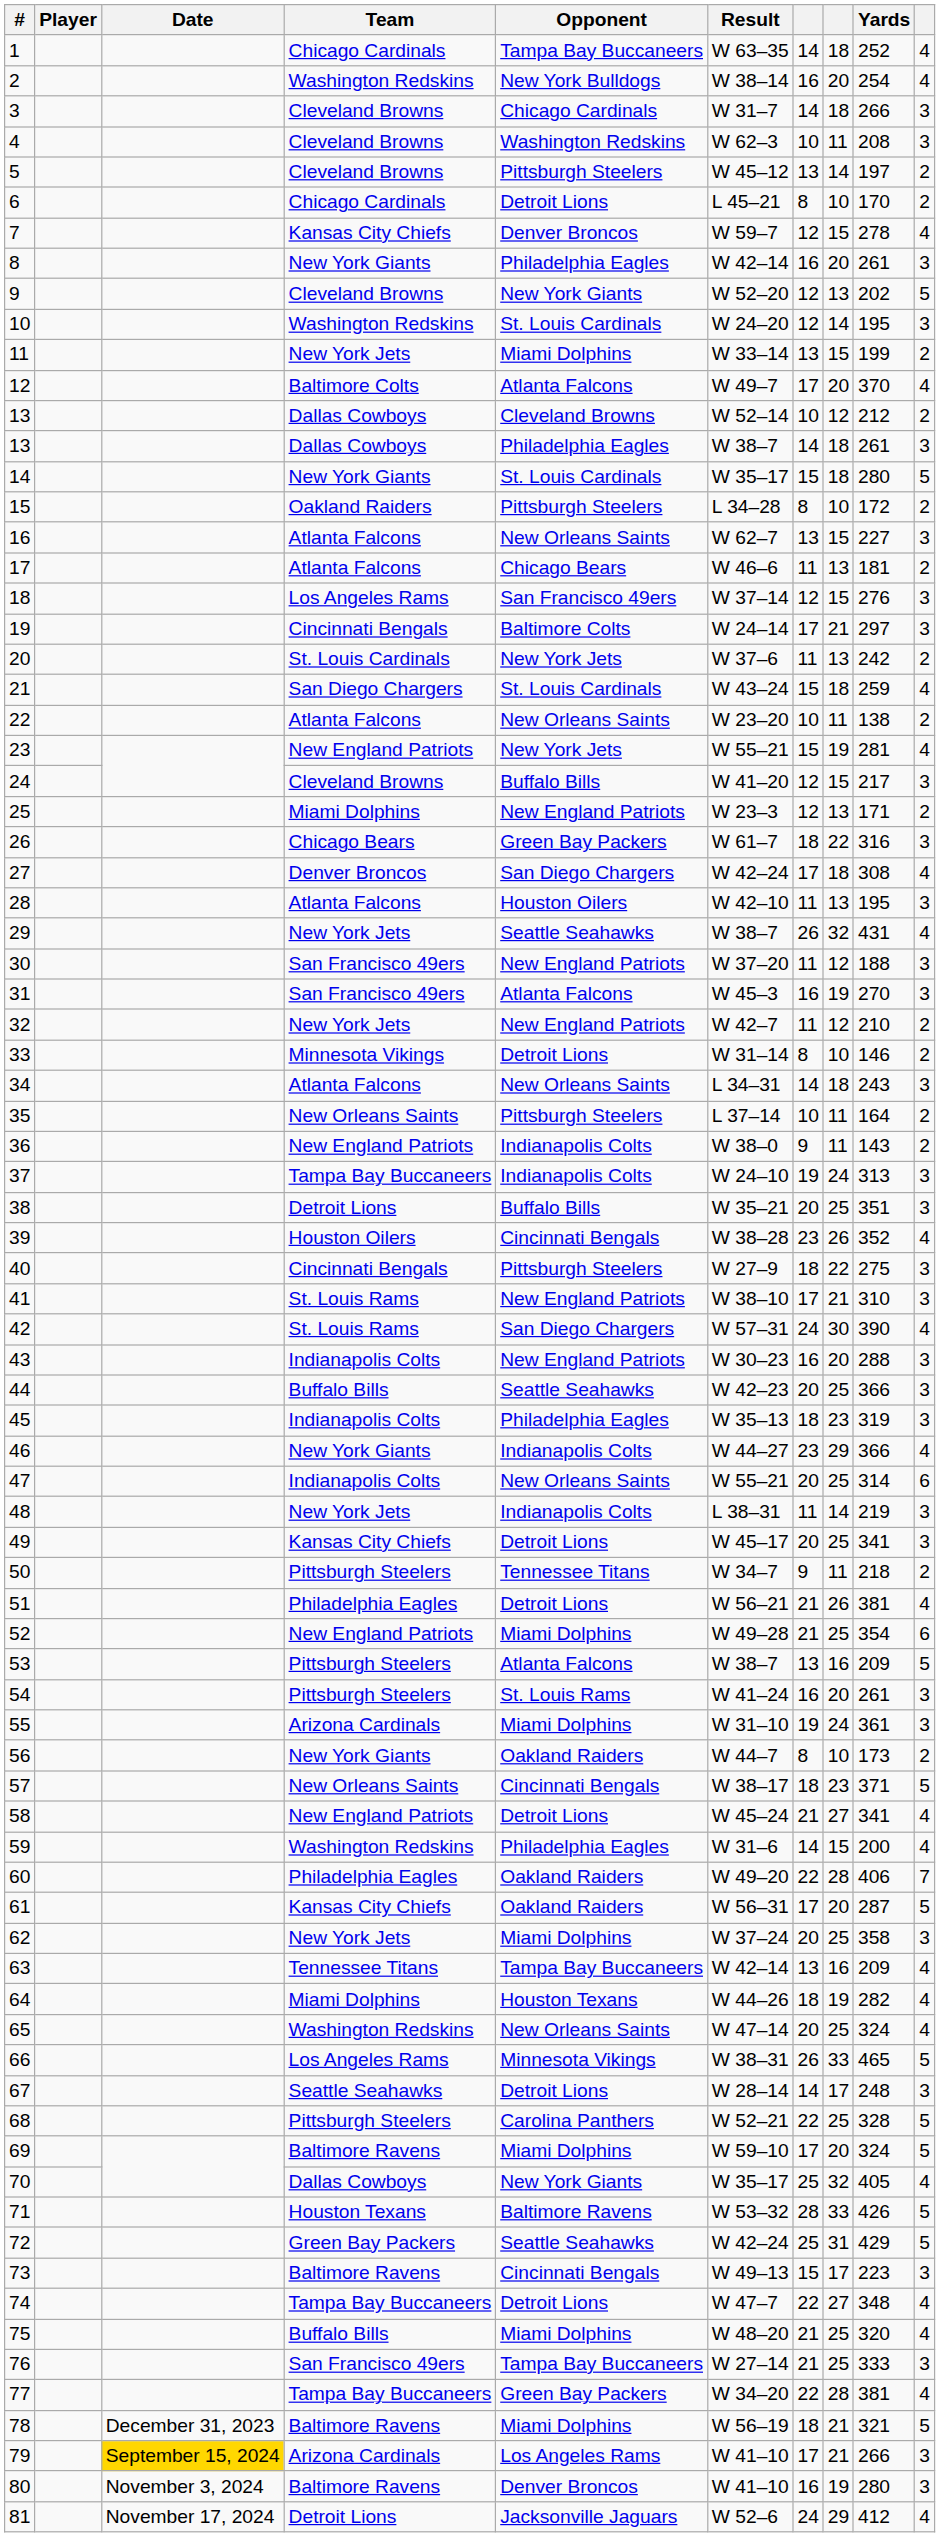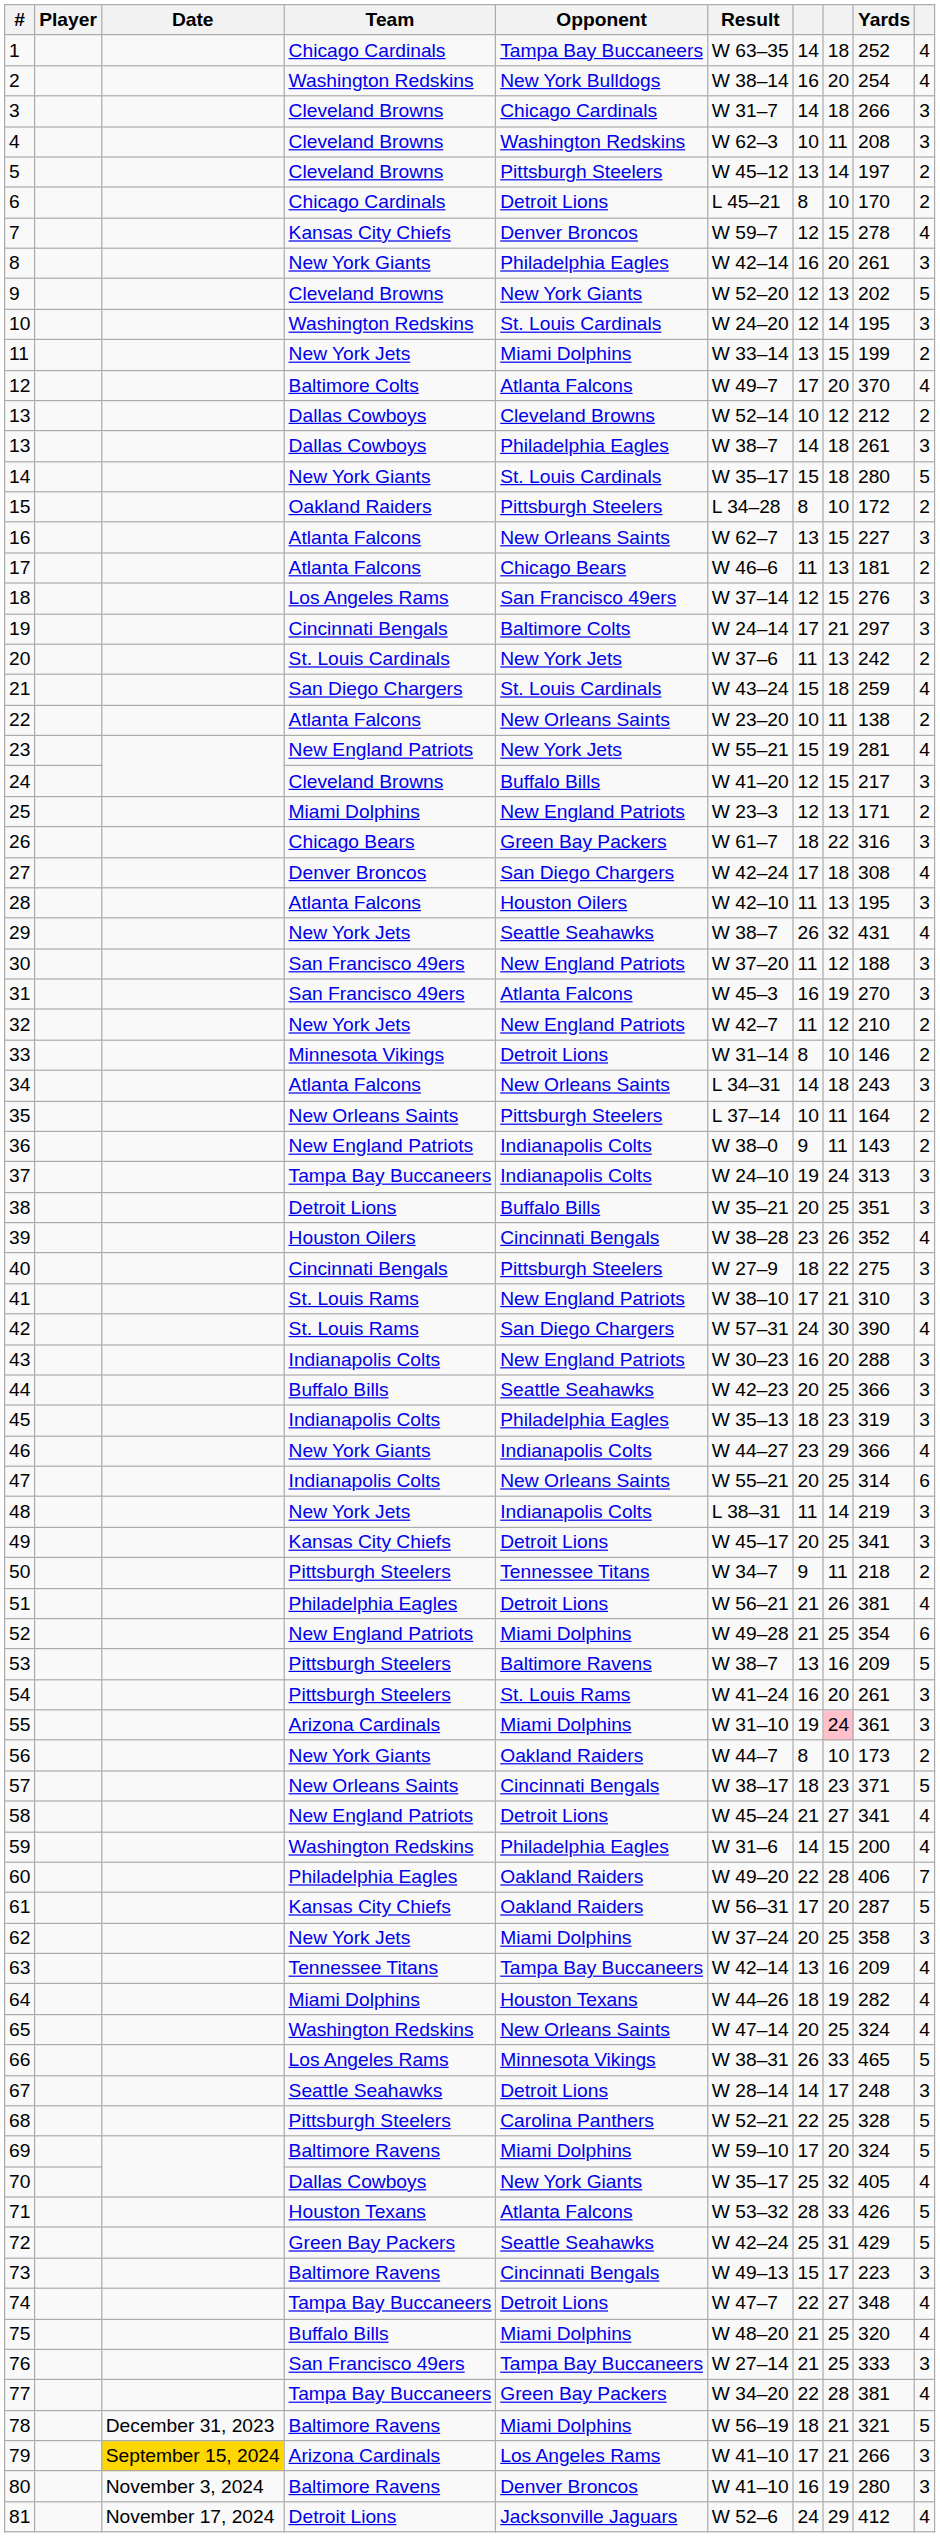53 | Opponent: Atlanta Falcons -> Baltimore Ravens
55 | column 8: no background -> pink background
71 | Opponent: Baltimore Ravens -> Atlanta Falcons
